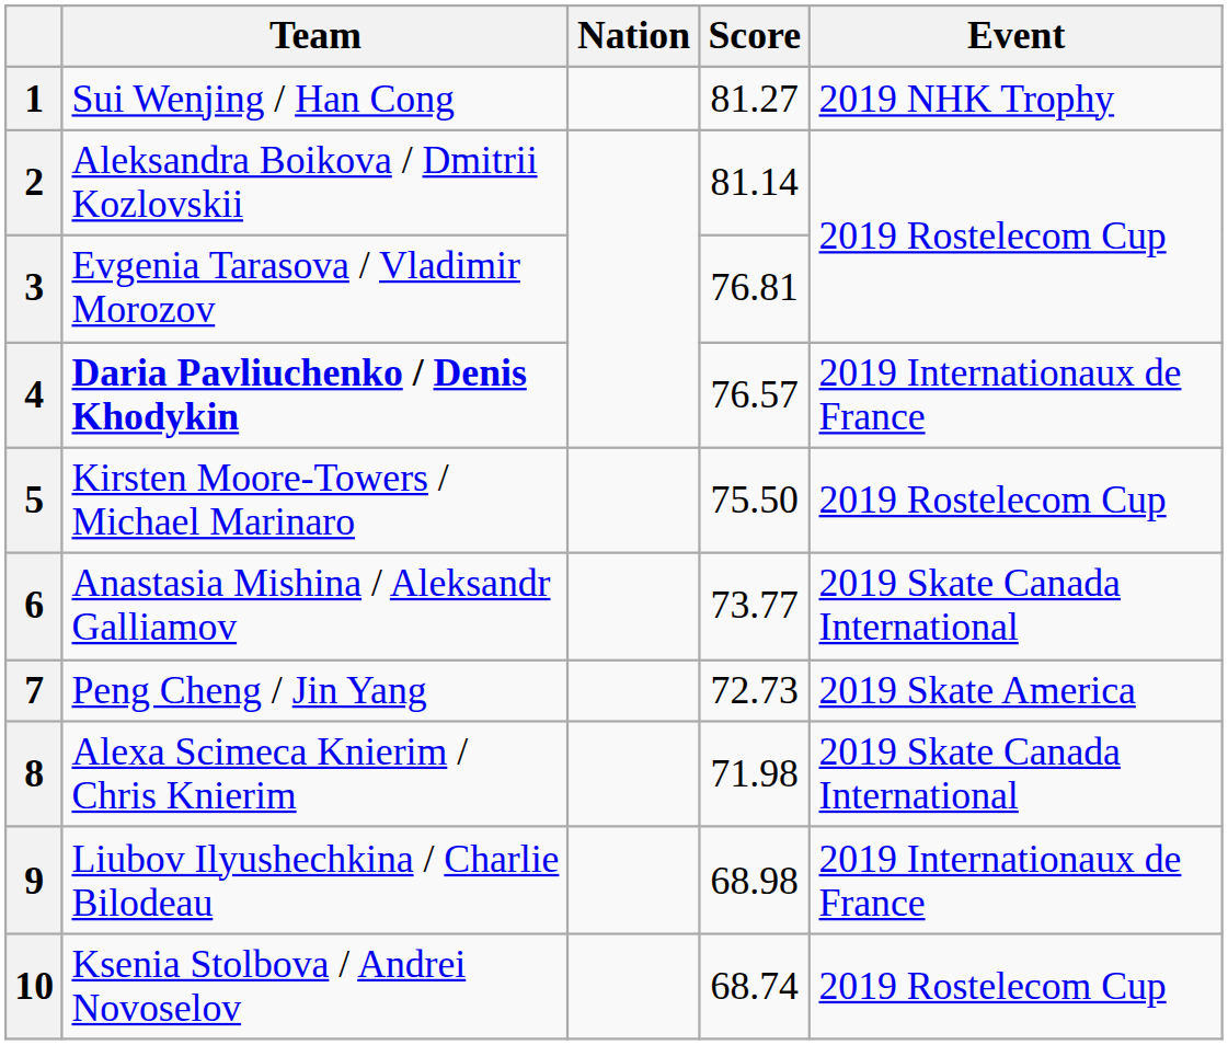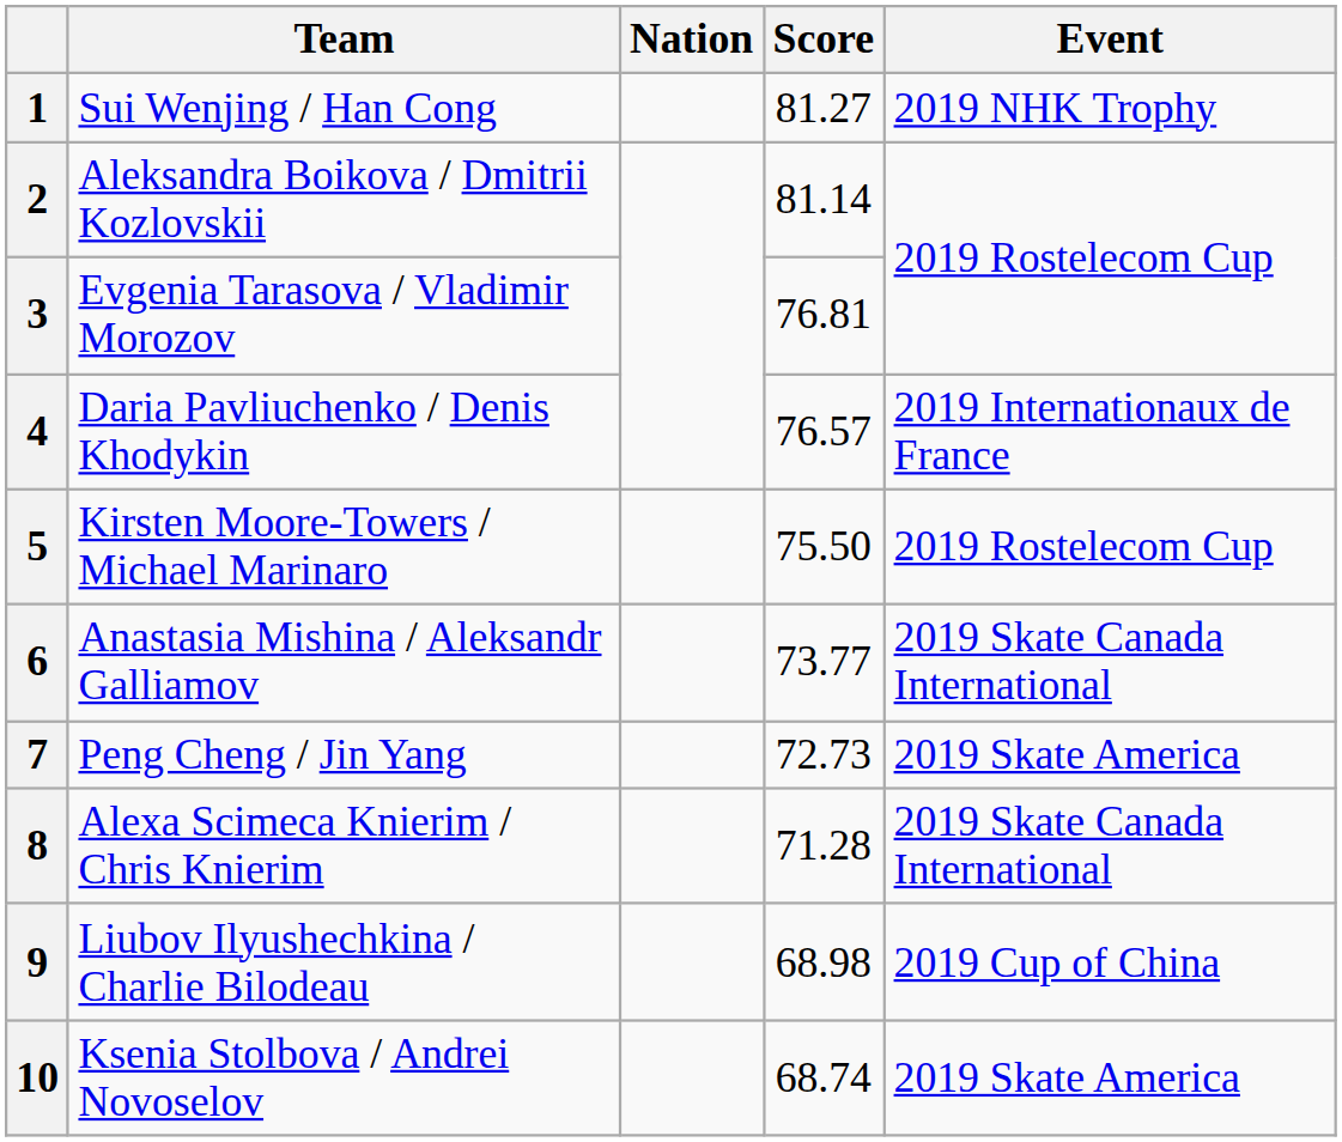4 | Team: bold -> normal
8 | Score: 71.98 -> 71.28
9 | Event: 2019 Internationaux de France -> 2019 Cup of China
10 | Event: 2019 Rostelecom Cup -> 2019 Skate America
